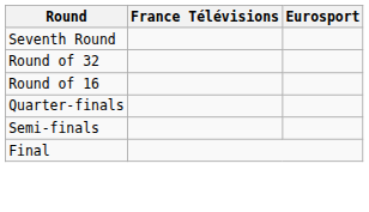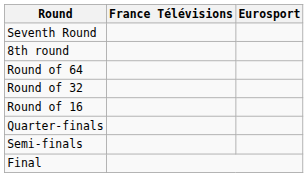+ row: 8th round
+ row: Round of 64
